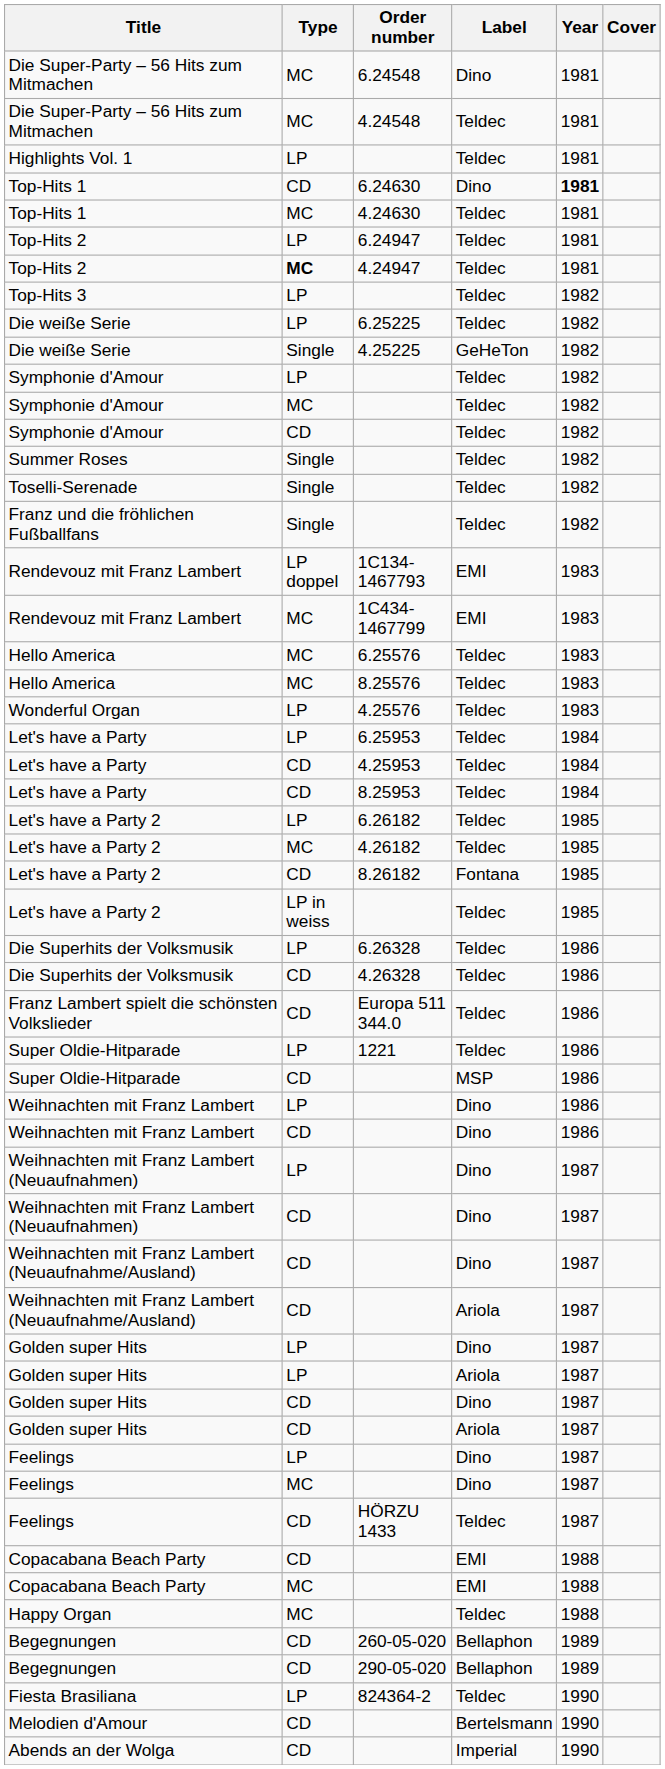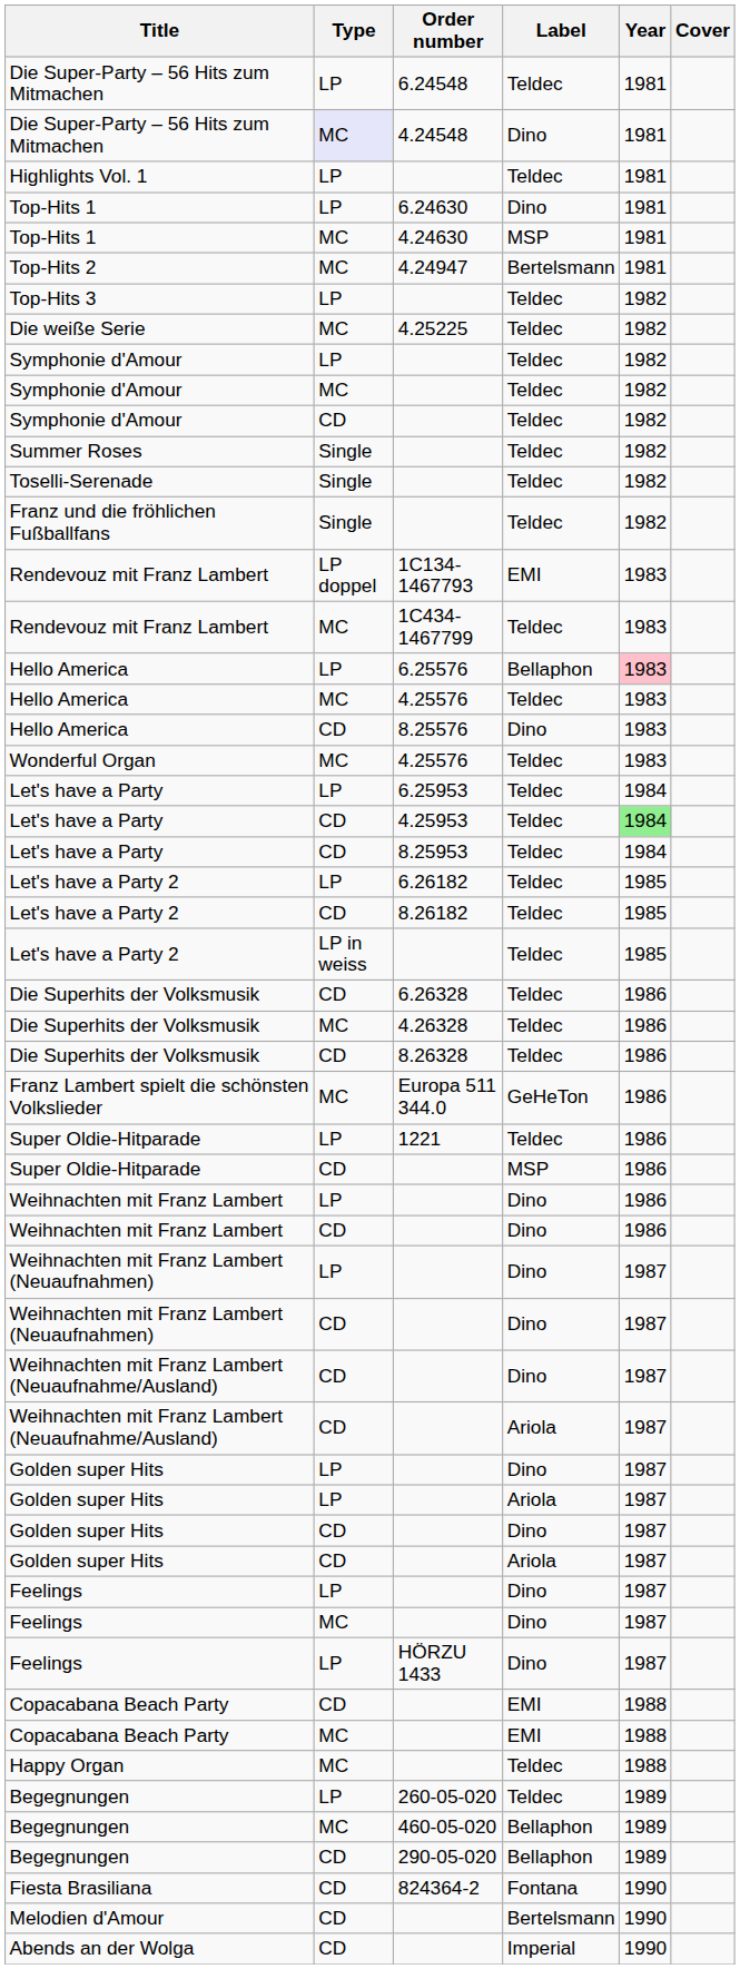6.24548 | Type: MC -> LP
6.24548 | Label: Dino -> Teldec
4.24548 | Type: no background -> lavender background
4.24548 | Label: Teldec -> Dino
6.24630 | Type: CD -> LP
6.24630 | Year: bold -> normal
4.24630 | Label: Teldec -> MSP
- row: Top-Hits 2 | LP | 6.24947 | Teldec | 1981
4.24947 | Type: bold -> normal
4.24947 | Label: Teldec -> Bertelsmann
- row: Die weiße Serie | LP | 6.25225 | Teldec | 1982
4.25225 | Type: Single -> MC
4.25225 | Label: GeHeTon -> Teldec
1C434-1467799 | Label: EMI -> Teldec
6.25576 | Type: MC -> LP
6.25576 | Label: Teldec -> Bellaphon
6.25576 | Year: no background -> pink background
+ row: Hello America | MC | 4.25576 | Teldec | 1983
8.25576 | Type: MC -> CD
8.25576 | Label: Teldec -> Dino
Wonderful Organ / 4.25576 | Type: LP -> MC
4.25953 | Year: no background -> lightgreen background
- row: Let's have a Party 2 | MC | 4.26182 | Teldec | 1985
8.26182 | Label: Fontana -> Teldec
6.26328 | Type: LP -> CD
4.26328 | Type: CD -> MC
+ row: Die Superhits der Volksmusik | CD | 8.26328 | Teldec | 1986
Europa 511 344.0 | Type: CD -> MC
Europa 511 344.0 | Label: Teldec -> GeHeTon
HÖRZU 1433 | Type: CD -> LP
HÖRZU 1433 | Label: Teldec -> Dino
260-05-020 | Type: CD -> LP
260-05-020 | Label: Bellaphon -> Teldec
+ row: Begegnungen | MC | 460-05-020 | Bellaphon | 1989
824364-2 | Type: LP -> CD
824364-2 | Label: Teldec -> Fontana
